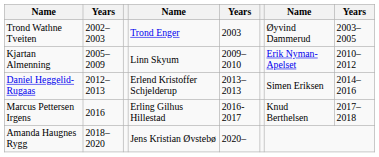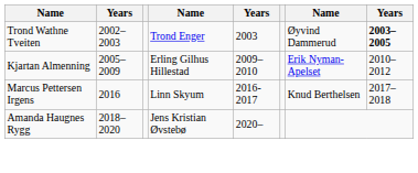Trond Wathne Tveiten | column 8: normal -> bold
Kjartan Almenning | column 4: Linn Skyum -> Erling Gilhus Hillestad
- row: Daniel Heggelid-Rugaas | 2012–2013 | Erlend Kristoffer Schjelderup | 2013–2013 | Simen Eriksen | 2014–2016
Marcus Pettersen Irgens | column 4: Erling Gilhus Hillestad -> Linn Skyum
